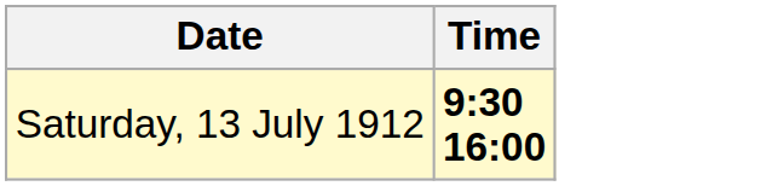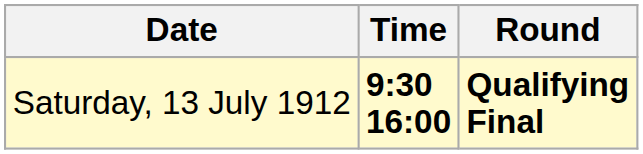+ column: Round | Qualifying Final
